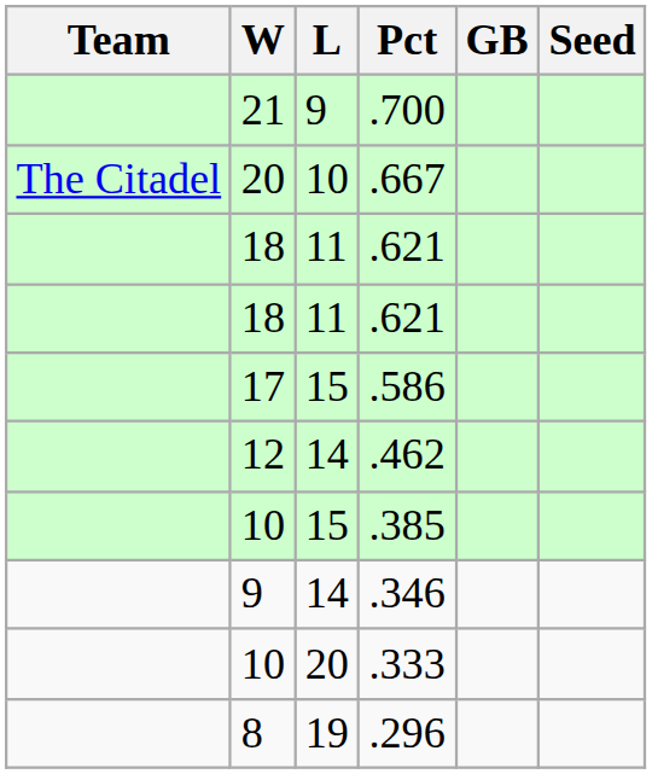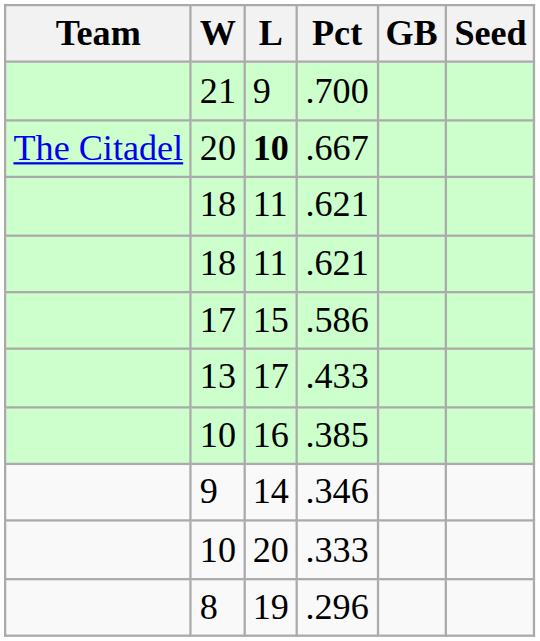.667 | L: normal -> bold
- row: 12 | 14 | .462
+ row: 13 | 17 | .433
.385 | L: 15 -> 16
